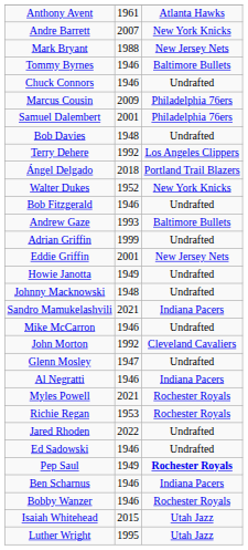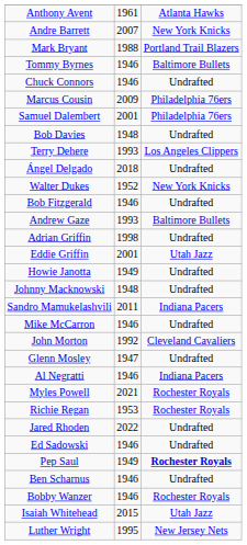Mark Bryant | column 3: New Jersey Nets -> Portland Trail Blazers
Terry Dehere | column 2: 1992 -> 1993
Ángel Delgado | column 3: Portland Trail Blazers -> Undrafted
Adrian Griffin | column 2: 1999 -> 1998
Eddie Griffin | column 3: New Jersey Nets -> Utah Jazz
Sandro Mamukelashvili | column 2: 2021 -> 2011
Ben Scharnus | column 3: Indiana Pacers -> Undrafted
Luther Wright | column 3: Utah Jazz -> New Jersey Nets
